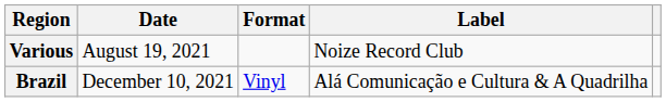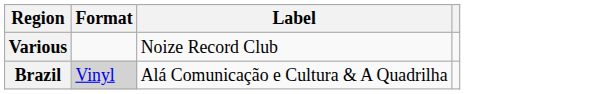- column: Date | August 19, 2021 | December 10, 2021
Brazil | Format: no background -> lightgrey background
